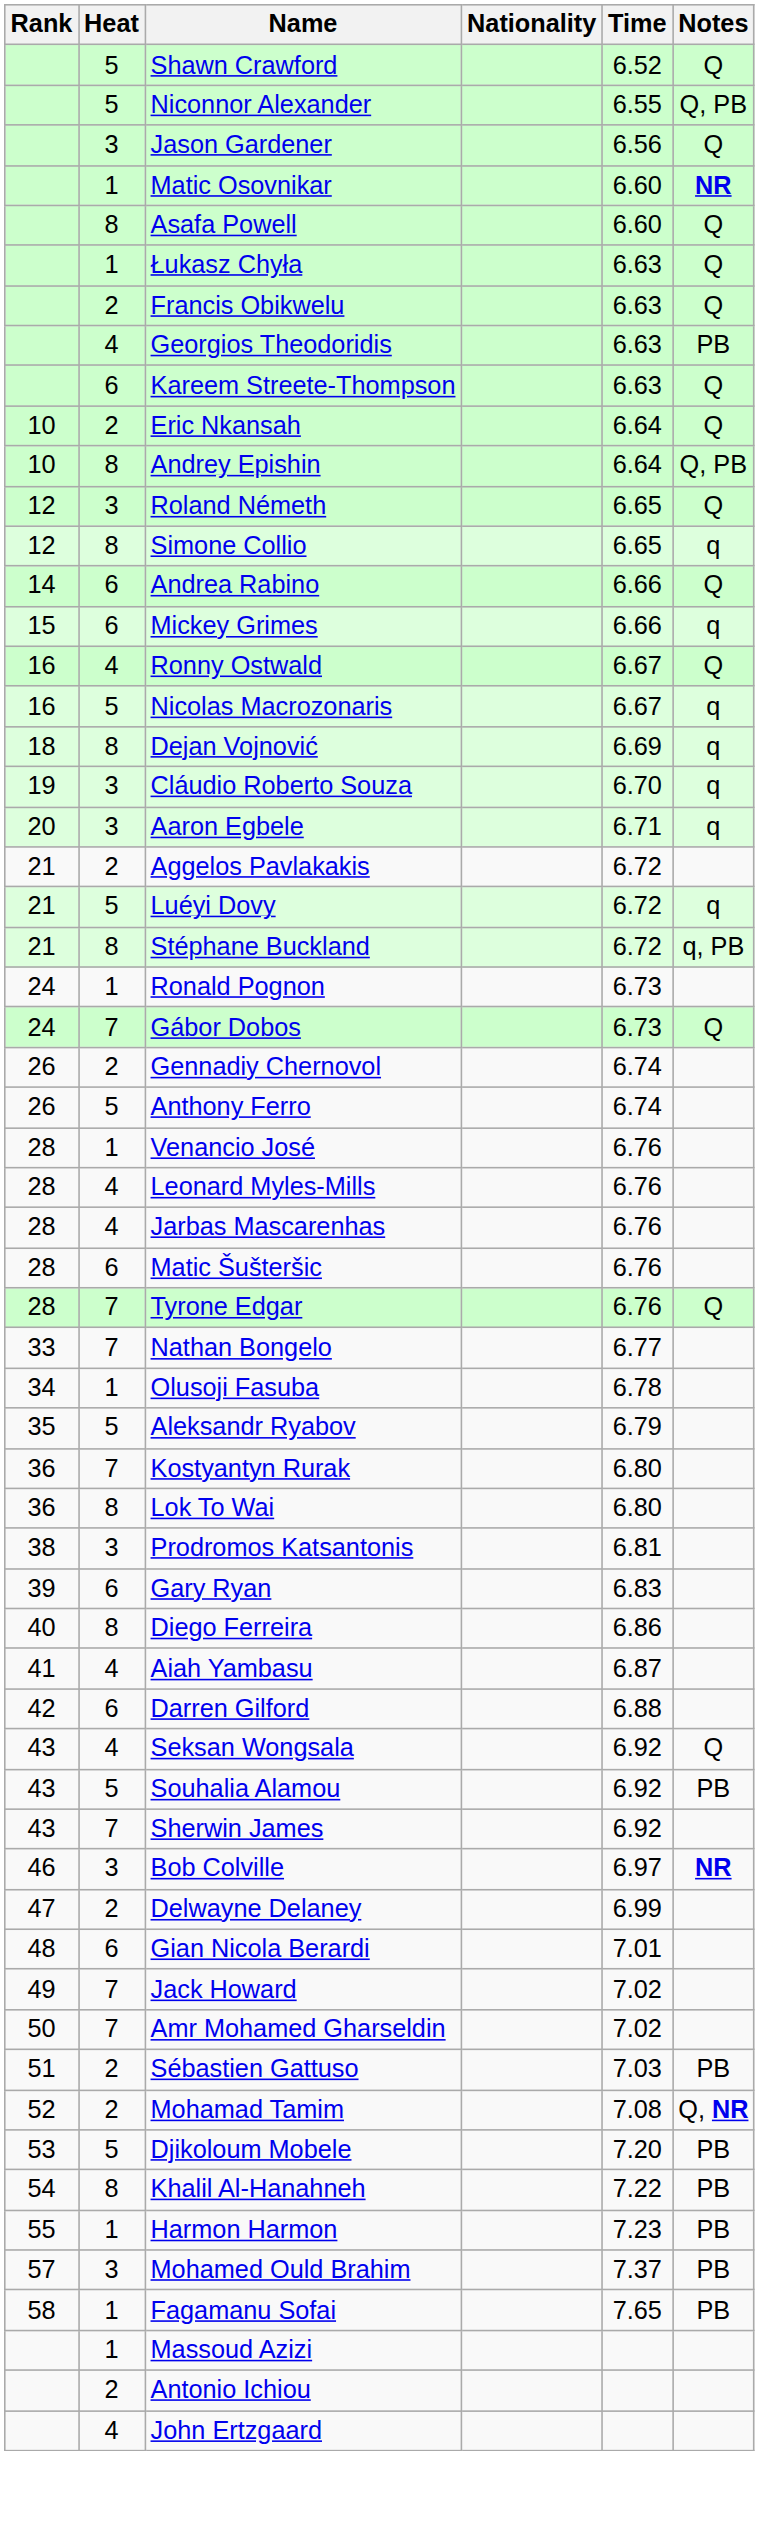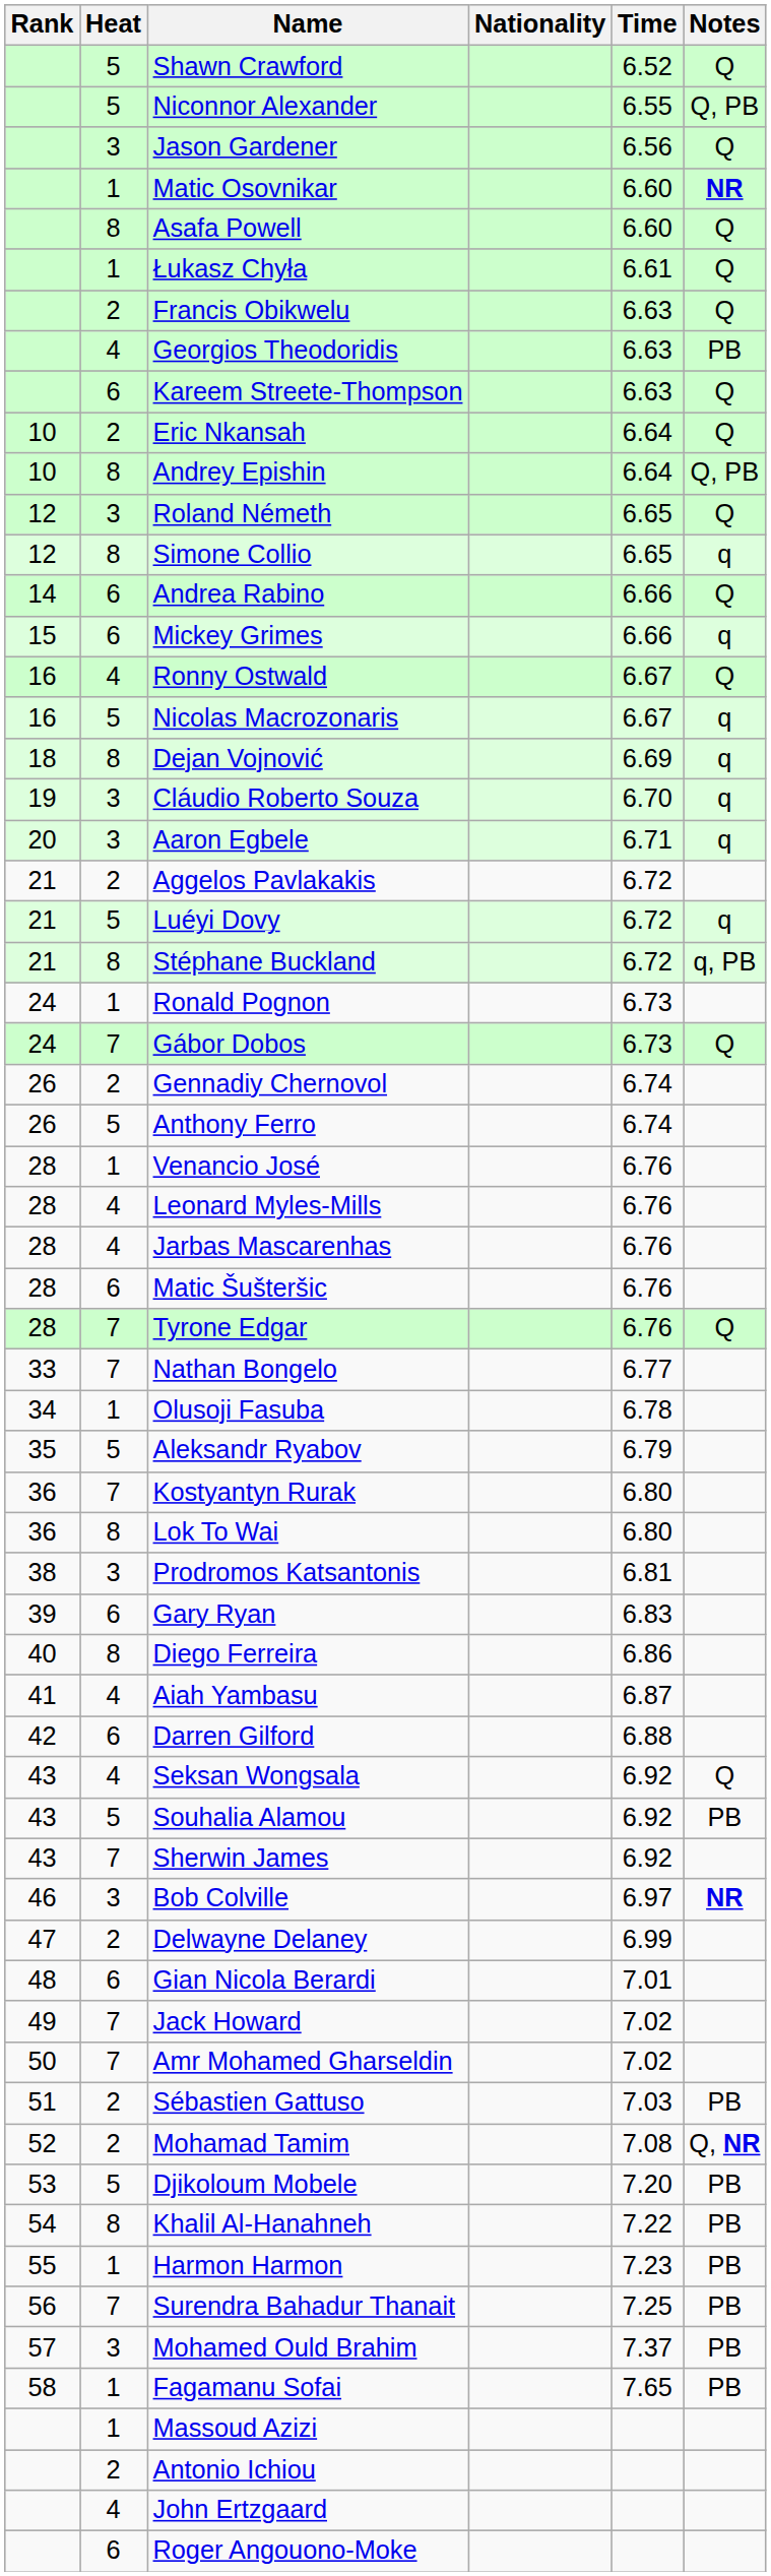Łukasz Chyła | Time: 6.63 -> 6.61
+ row: 56 | 7 | Surendra Bahadur Thanait | 7.25 | PB
+ row: 6 | Roger Angouono-Moke
